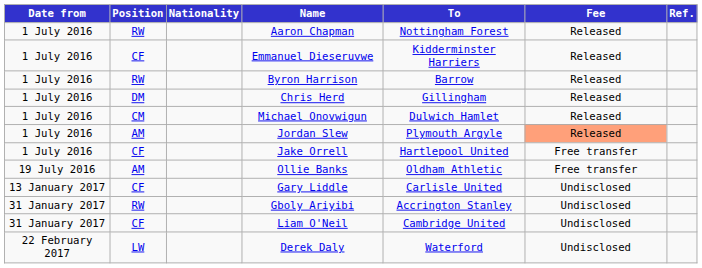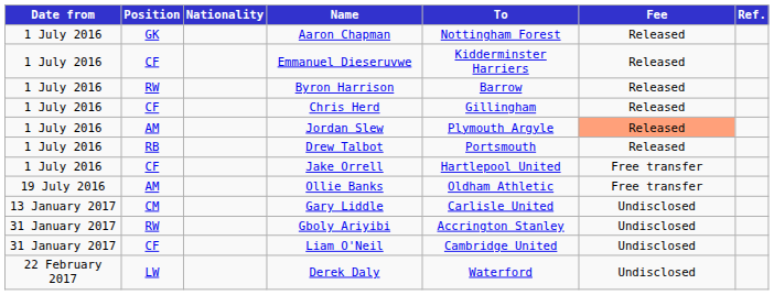Aaron Chapman | Position: RW -> GK
Chris Herd | Position: DM -> CF
- row: 1 July 2016 | CM | Michael Onovwigun | Dulwich Hamlet | Released
+ row: 1 July 2016 | RB | Drew Talbot | Portsmouth | Released
Gary Liddle | Position: CF -> CM
